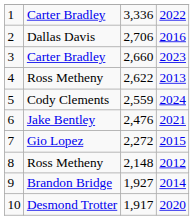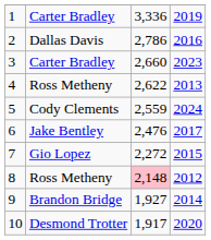1 | column 4: 2022 -> 2019
2 | column 3: 2,706 -> 2,786
6 | column 4: 2021 -> 2017
8 | column 3: no background -> pink background
